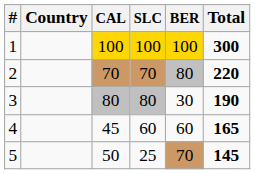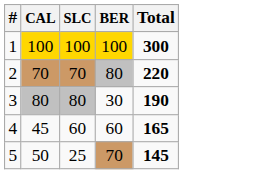- column: Country
